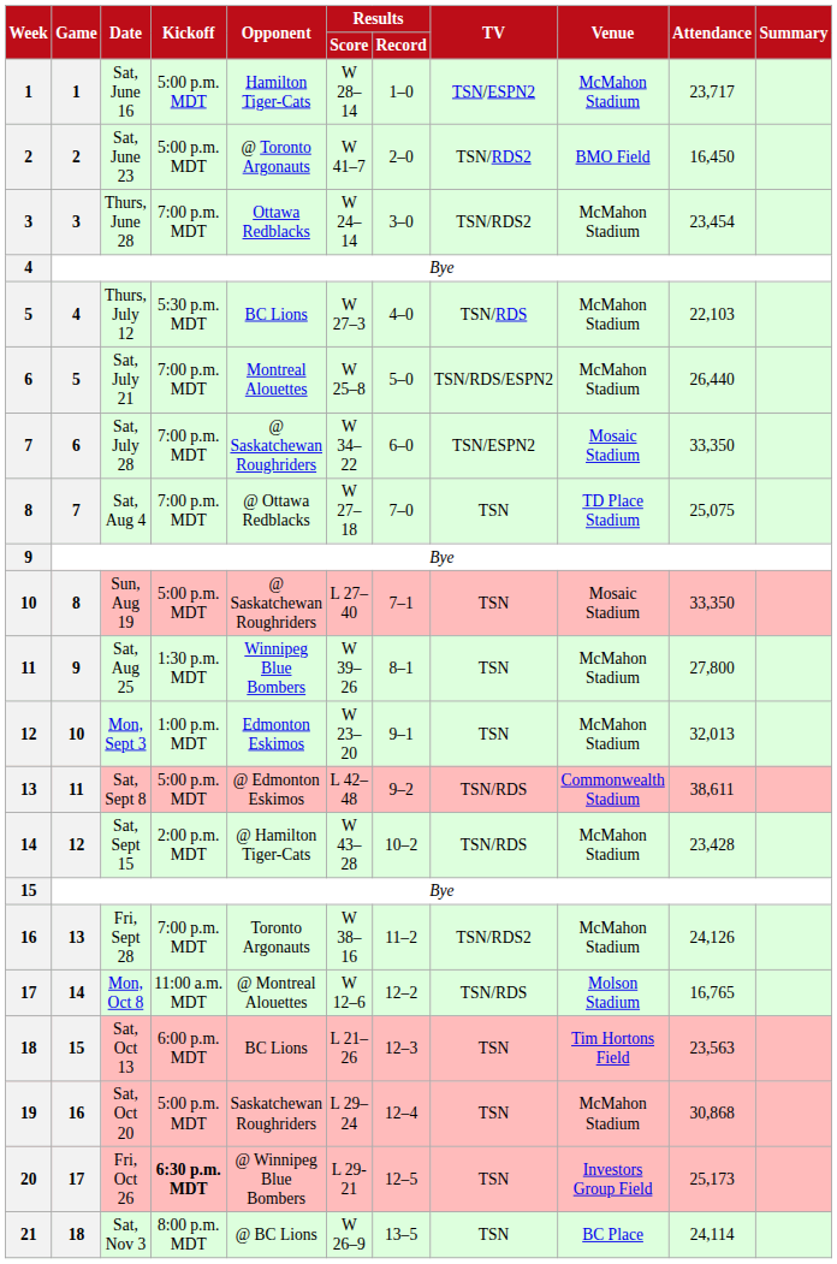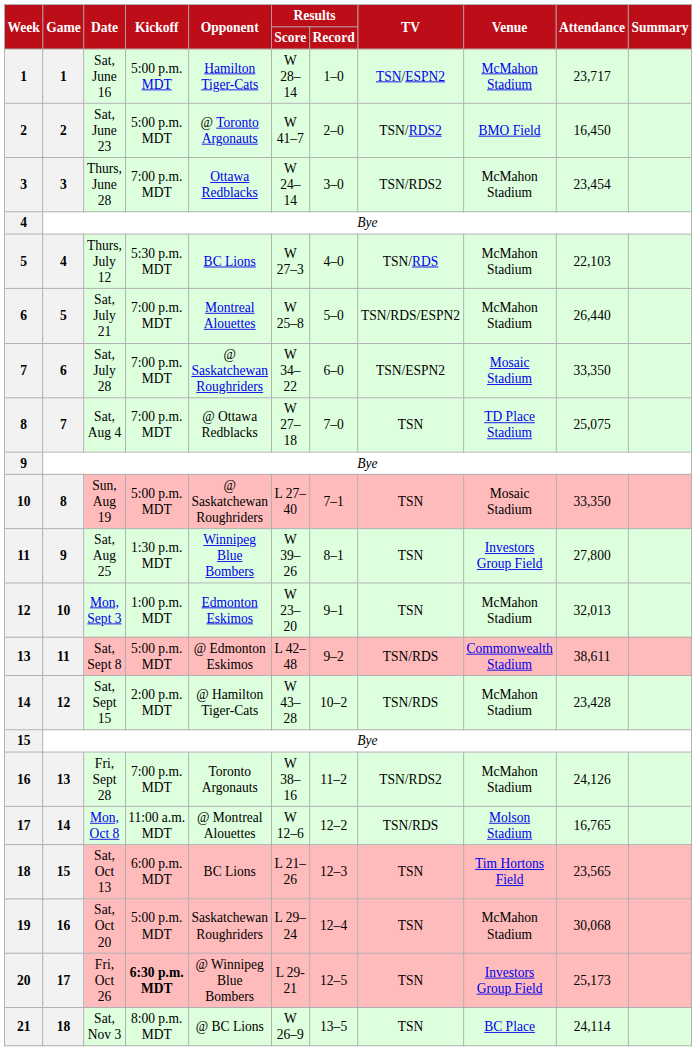Sat, Aug 25 | Venue: McMahon Stadium -> Investors Group Field
Sat, Oct 13 | Attendance: 23,563 -> 23,565
Sat, Oct 20 | Attendance: 30,868 -> 30,068
